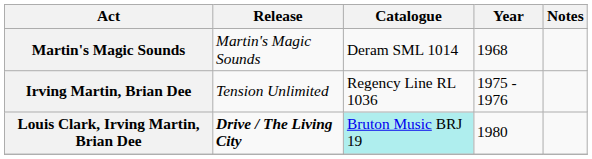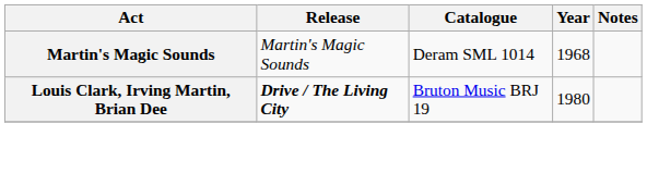- row: Irving Martin, Brian Dee | Tension Unlimited | Regency Line RL 1036 | 1975 - 1976
Louis Clark, Irving Martin, Brian Dee | Catalogue: paleturquoise background -> no background
